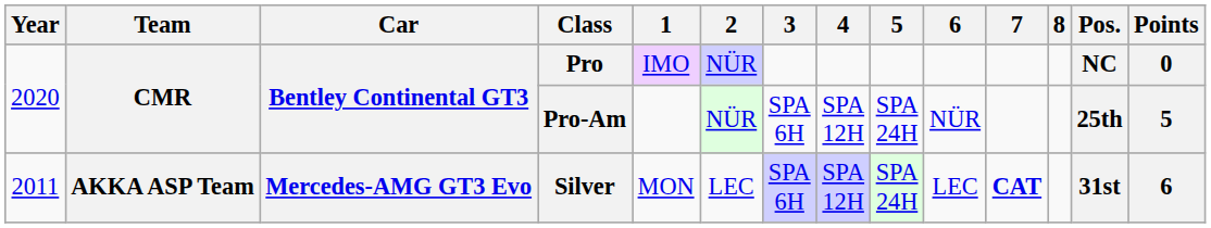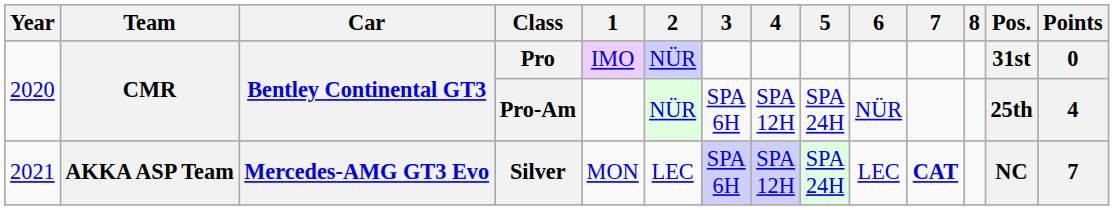Pro | Pos.: NC -> 31st
Pro-Am | Points: 5 -> 4
Silver | Year: 2011 -> 2021
Silver | Pos.: 31st -> NC
Silver | Points: 6 -> 7
